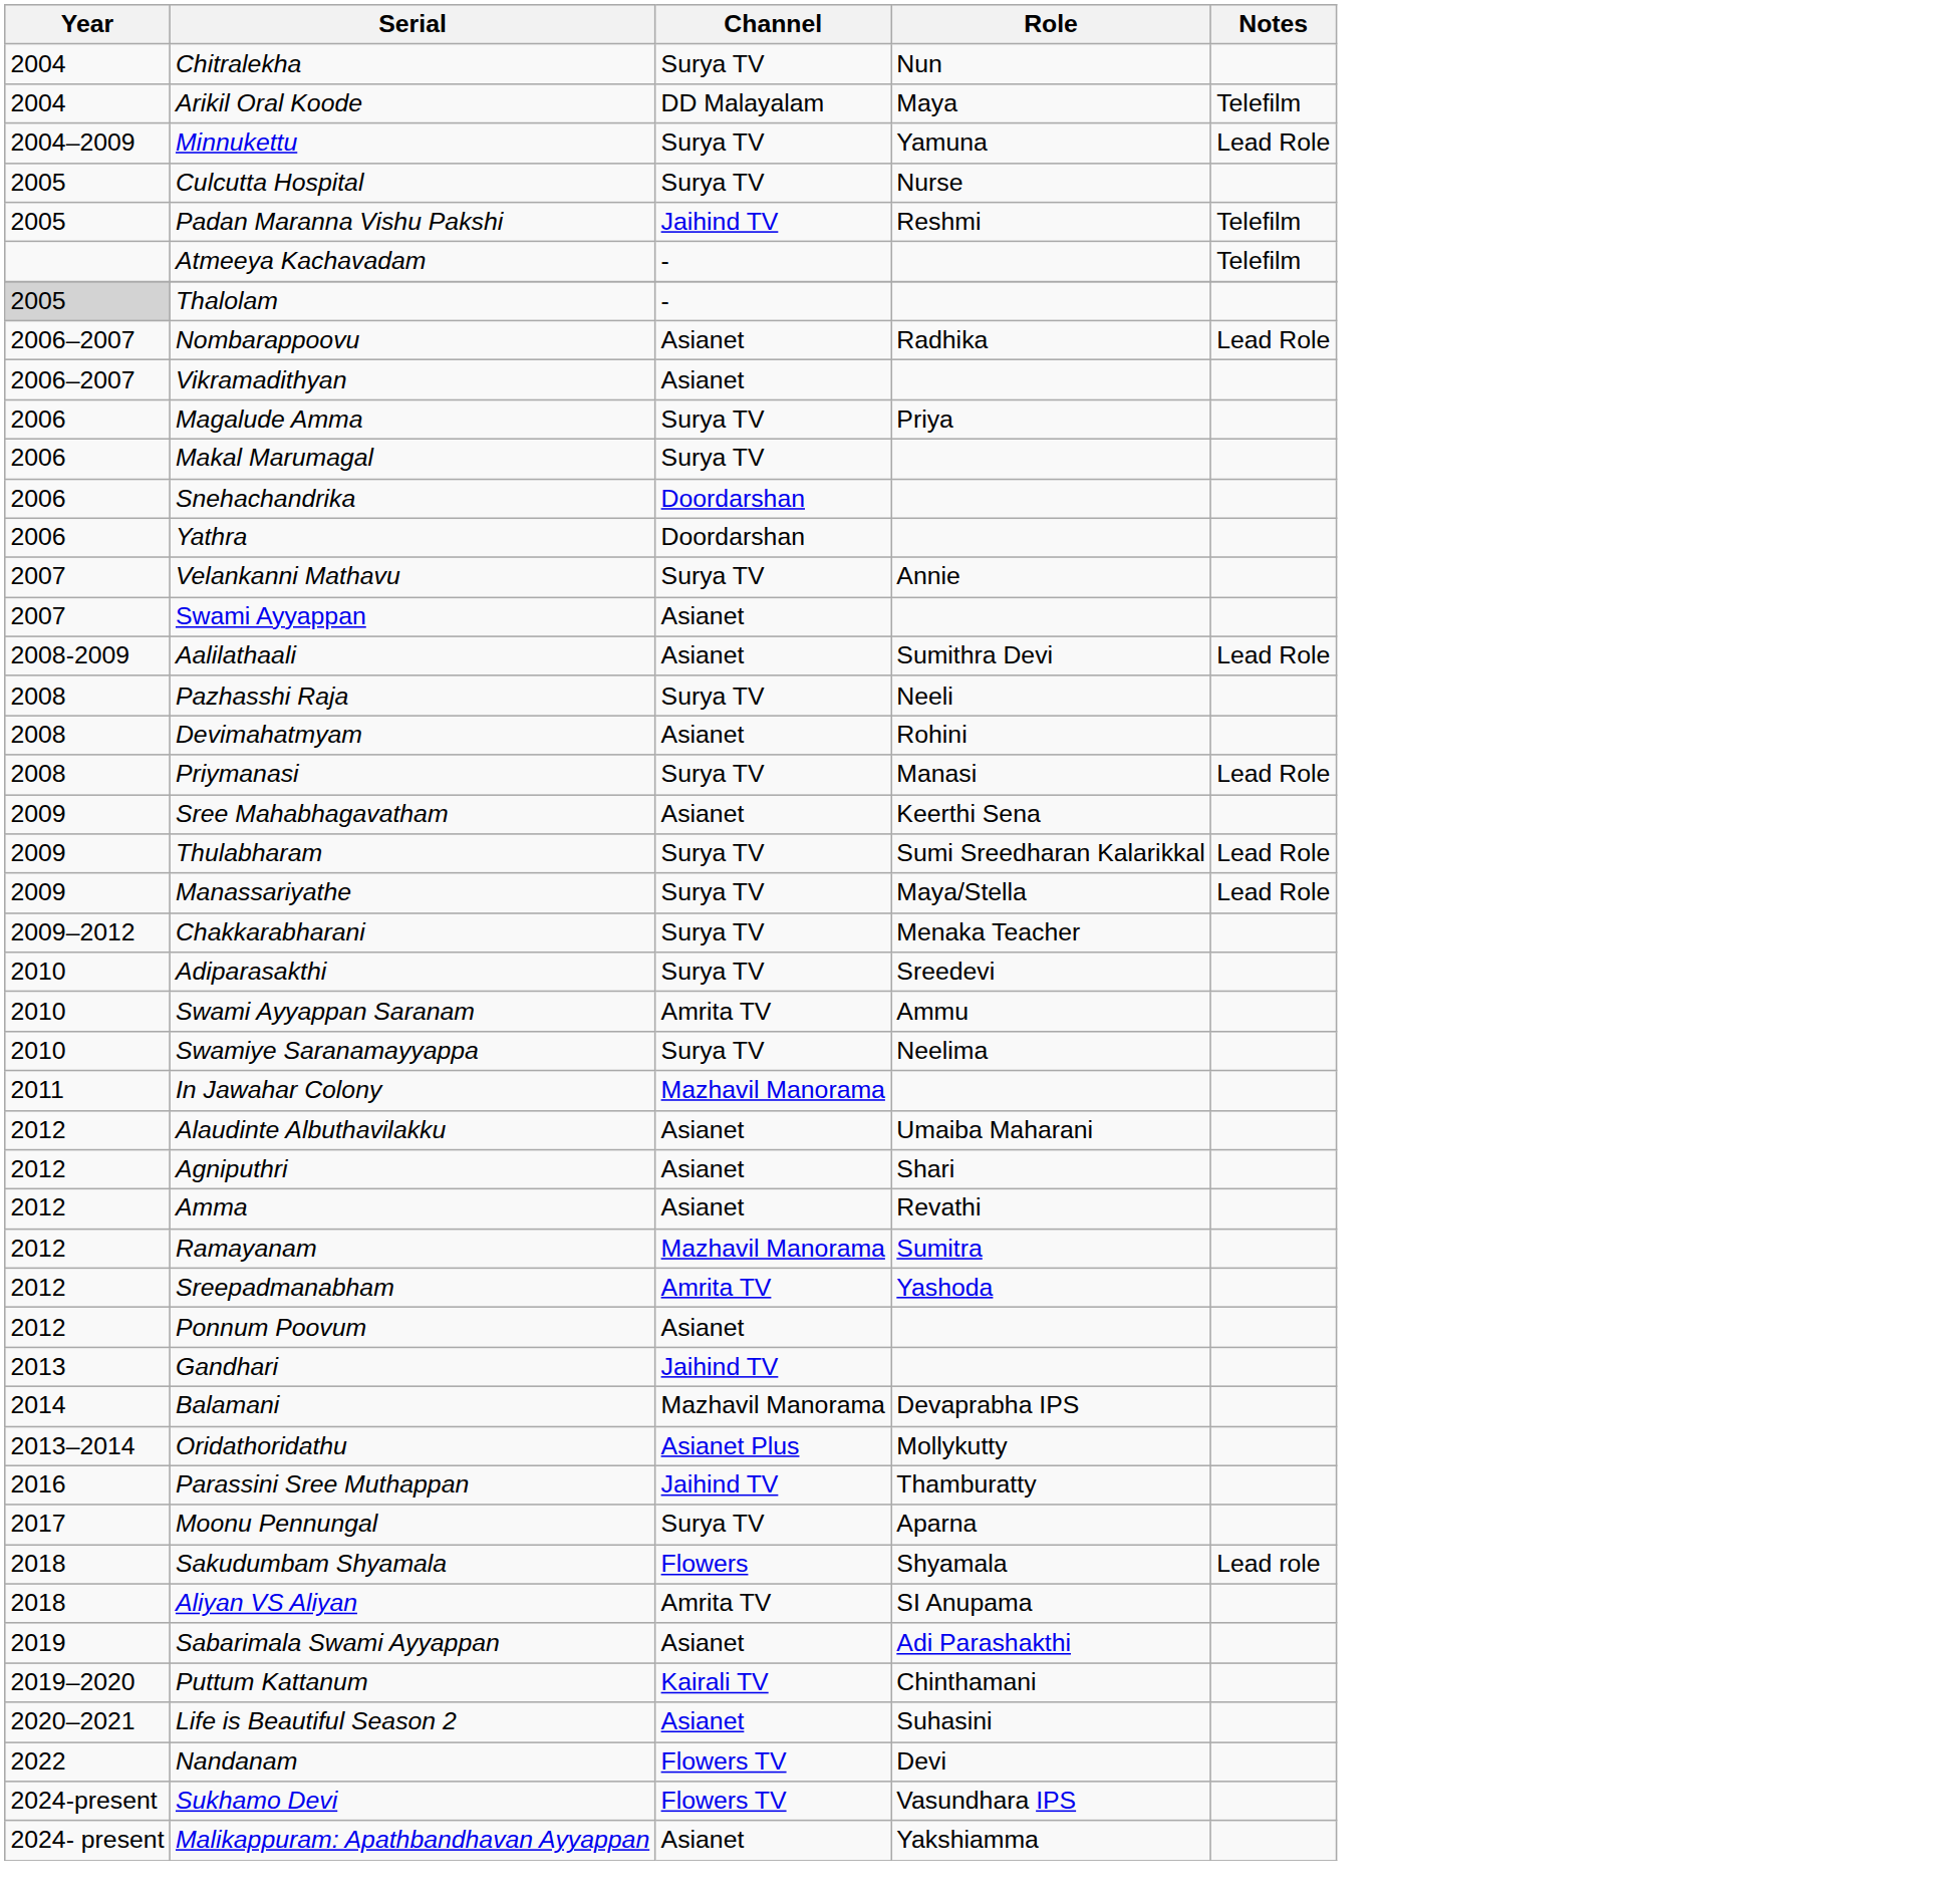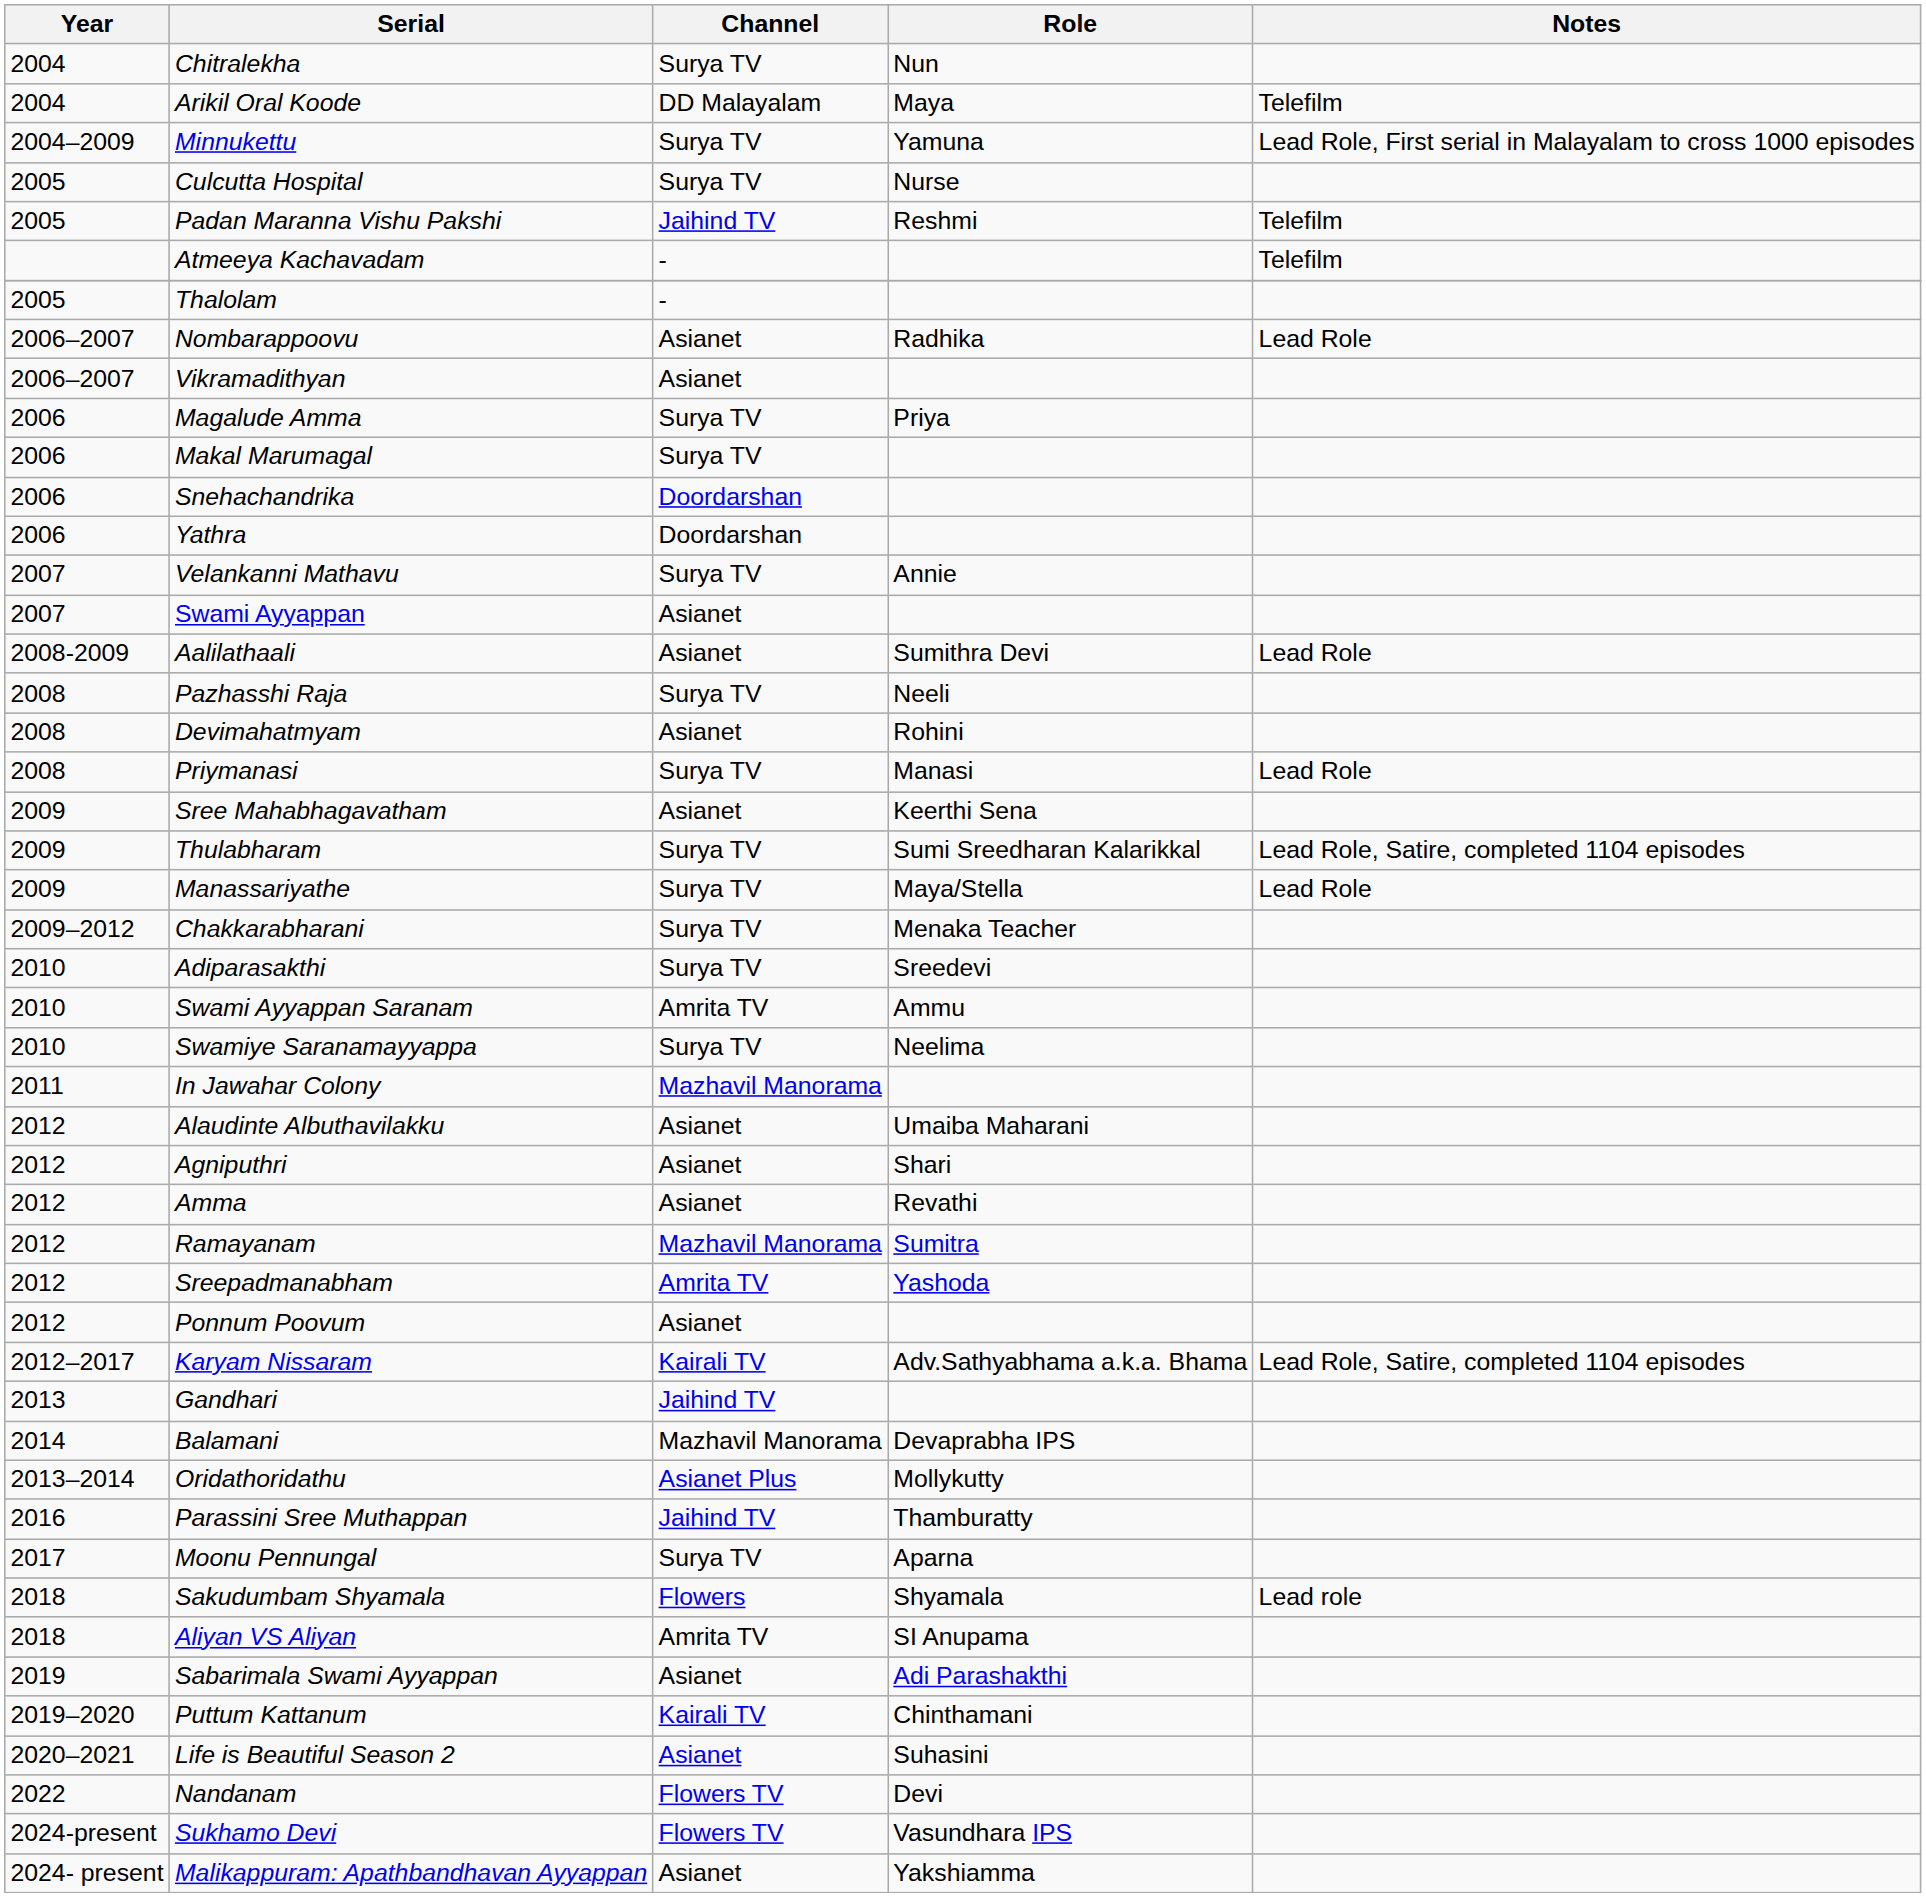Minnukettu | Notes: Lead Role -> Lead Role, First serial in Malayalam to cross 1000 episodes
Thalolam | Year: lightgrey background -> no background
Thulabharam | Notes: Lead Role -> Lead Role, Satire, completed 1104 episodes
+ row: 2012–2017 | Karyam Nissaram | Kairali TV | Adv.Sathyabhama a.k.a. Bhama | Lead Role, Satire, completed 1104 episodes
